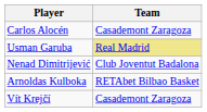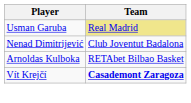- row: Carlos Alocén | Casademont Zaragoza
Vít Krejčí | Team: normal -> bold
